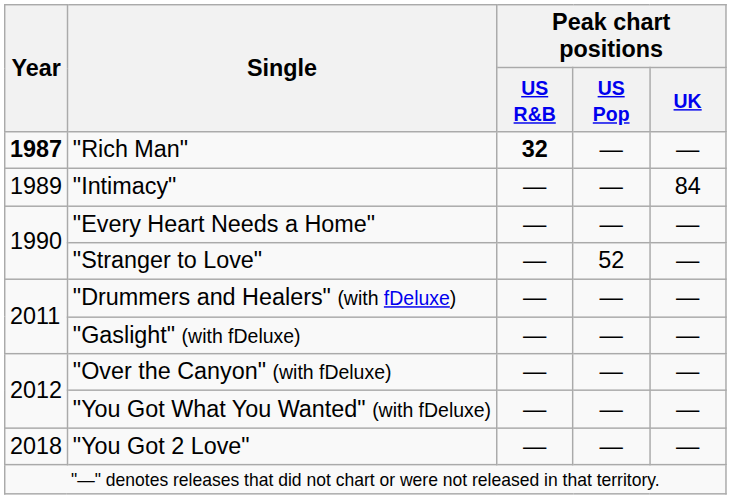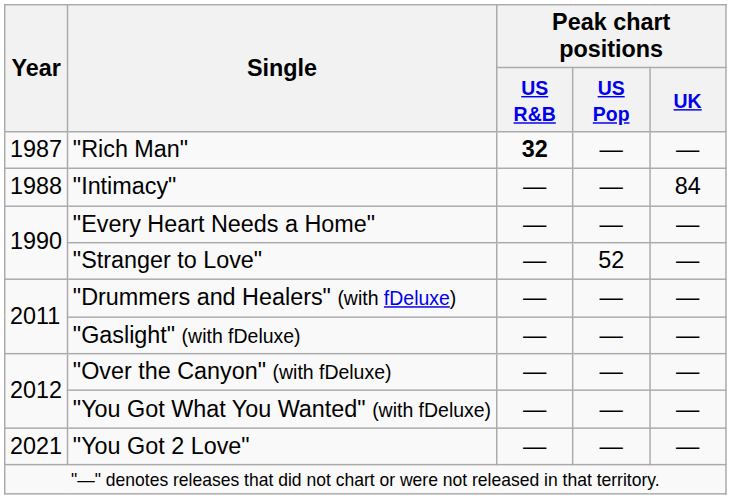"Rich Man" | Year: bold -> normal
"Intimacy" | Year: 1989 -> 1988
"You Got 2 Love" | Year: 2018 -> 2021
